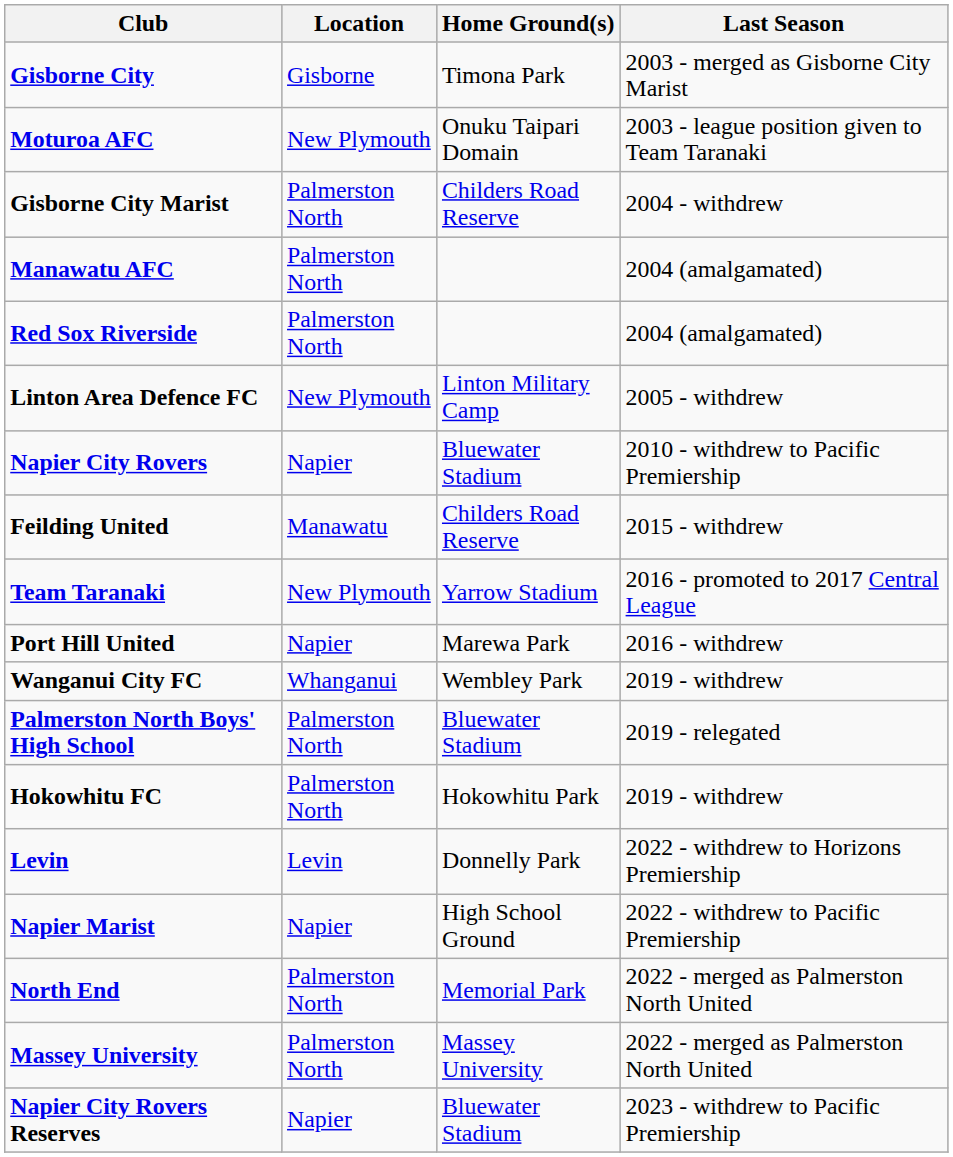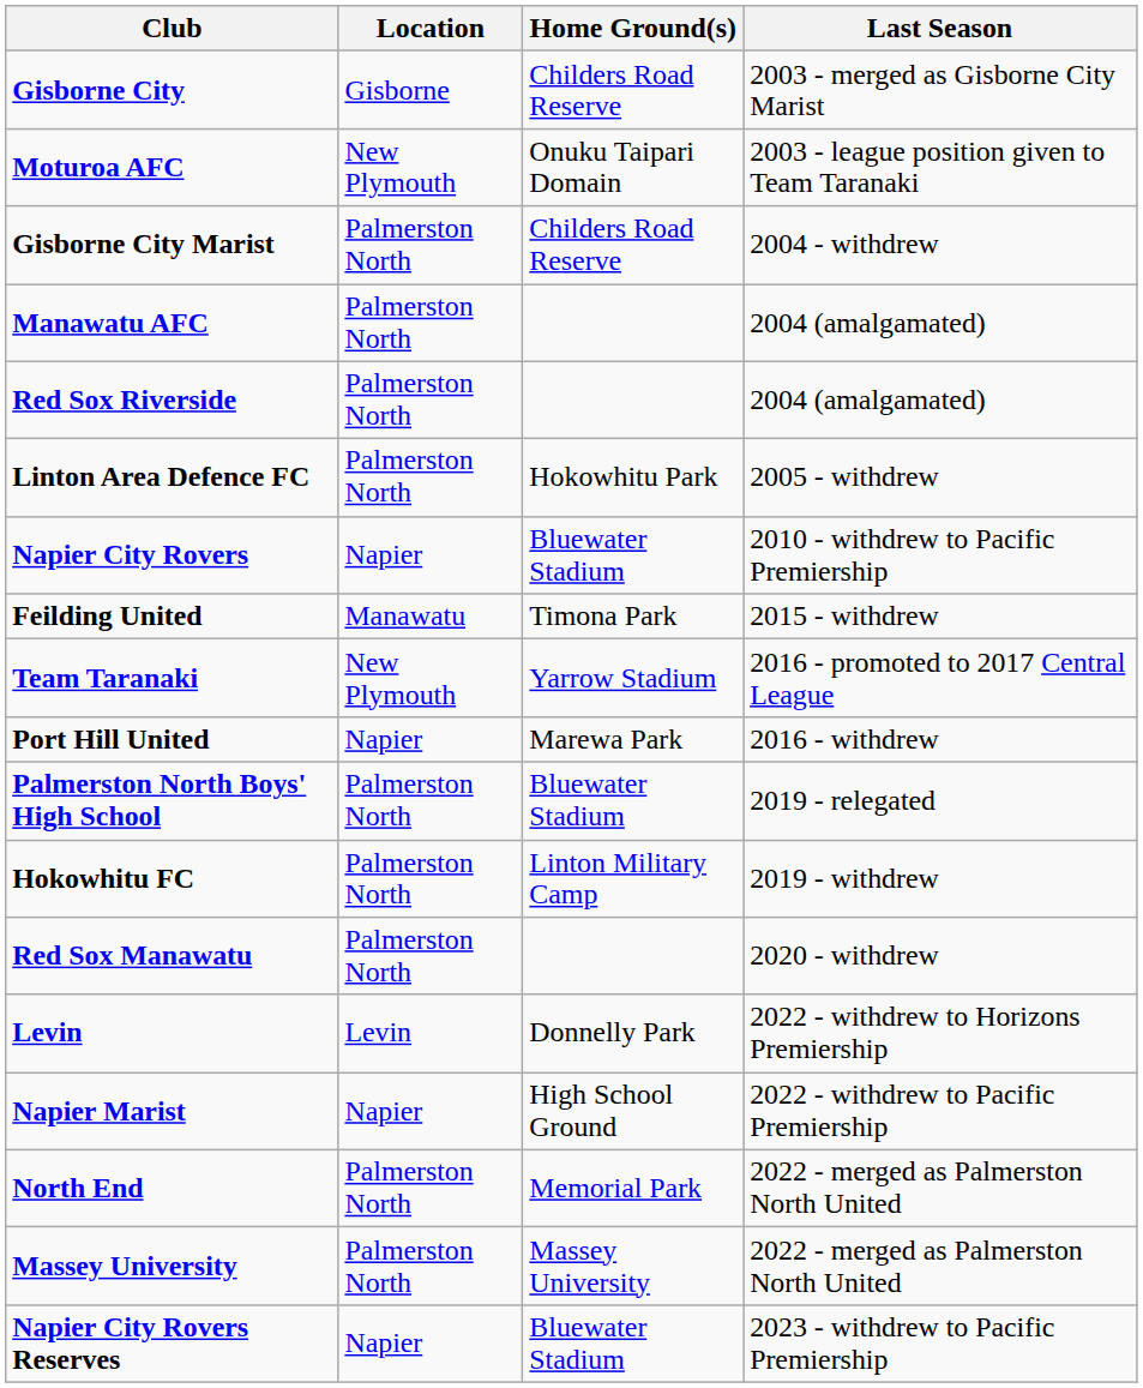Gisborne City | Home Ground(s): Timona Park -> Childers Road Reserve
Linton Area Defence FC | Location: New Plymouth -> Palmerston North
Linton Area Defence FC | Home Ground(s): Linton Military Camp -> Hokowhitu Park
Feilding United | Home Ground(s): Childers Road Reserve -> Timona Park
- row: Wanganui City FC | Whanganui | Wembley Park | 2019 - withdrew
Hokowhitu FC | Home Ground(s): Hokowhitu Park -> Linton Military Camp
+ row: Red Sox Manawatu | Palmerston North | 2020 - withdrew
